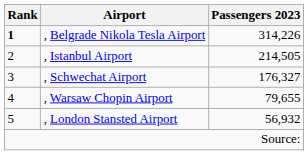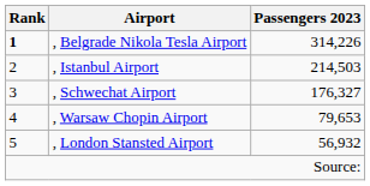, Istanbul Airport | Passengers 2023: 214,505 -> 214,503
, Warsaw Chopin Airport | Passengers 2023: 79,655 -> 79,653
